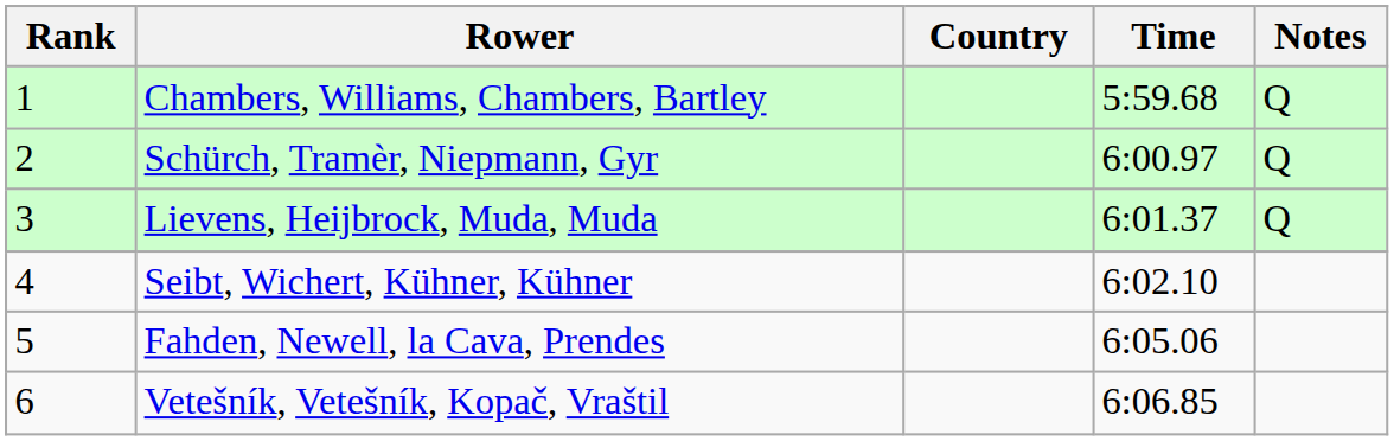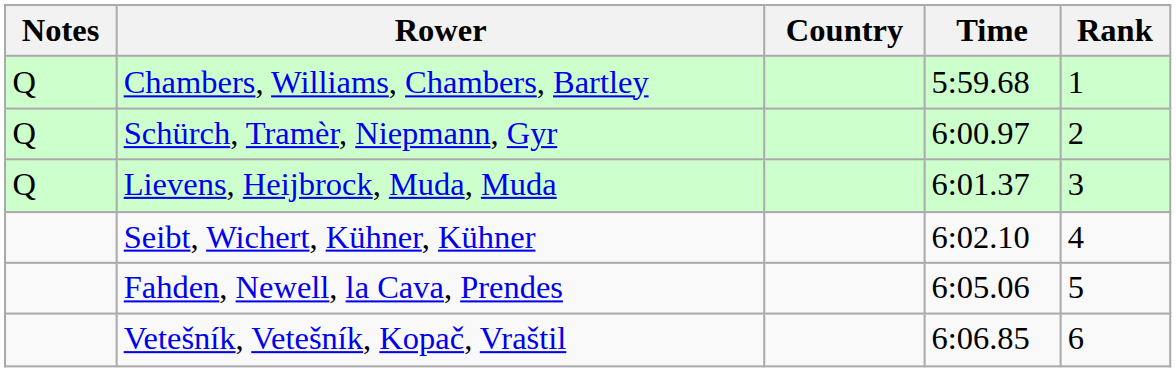columns swapped: Rank <-> Notes
